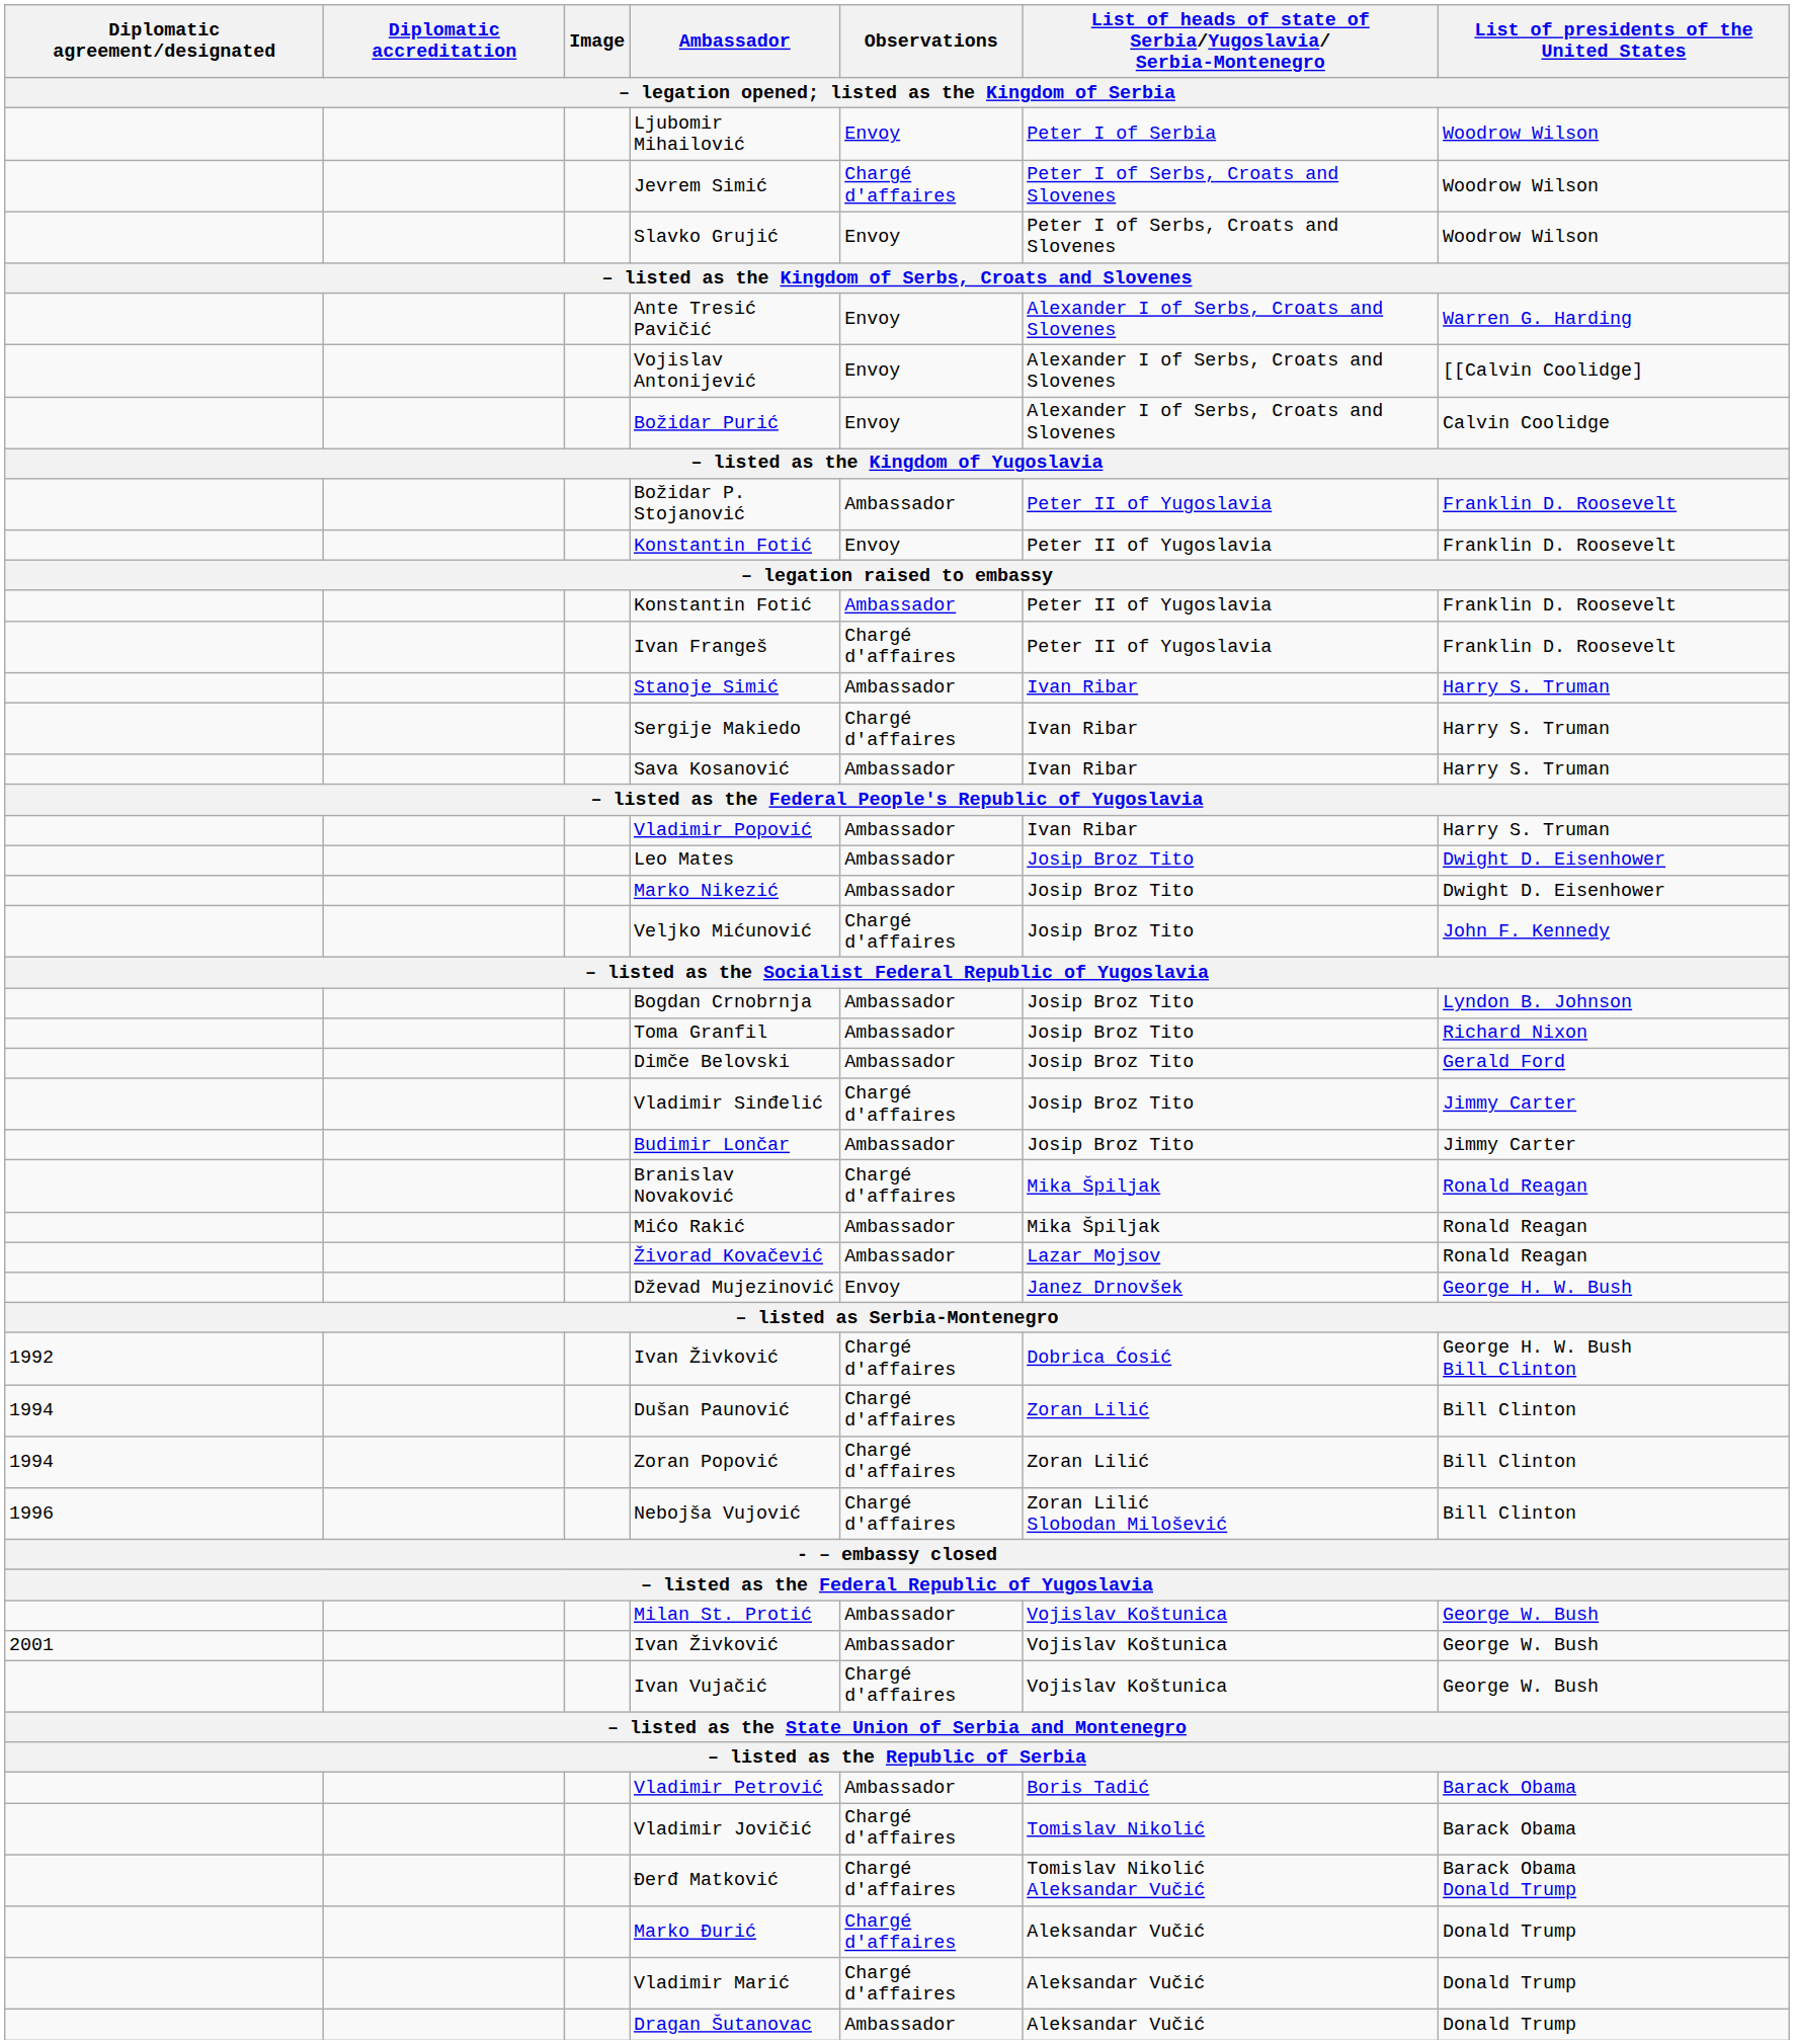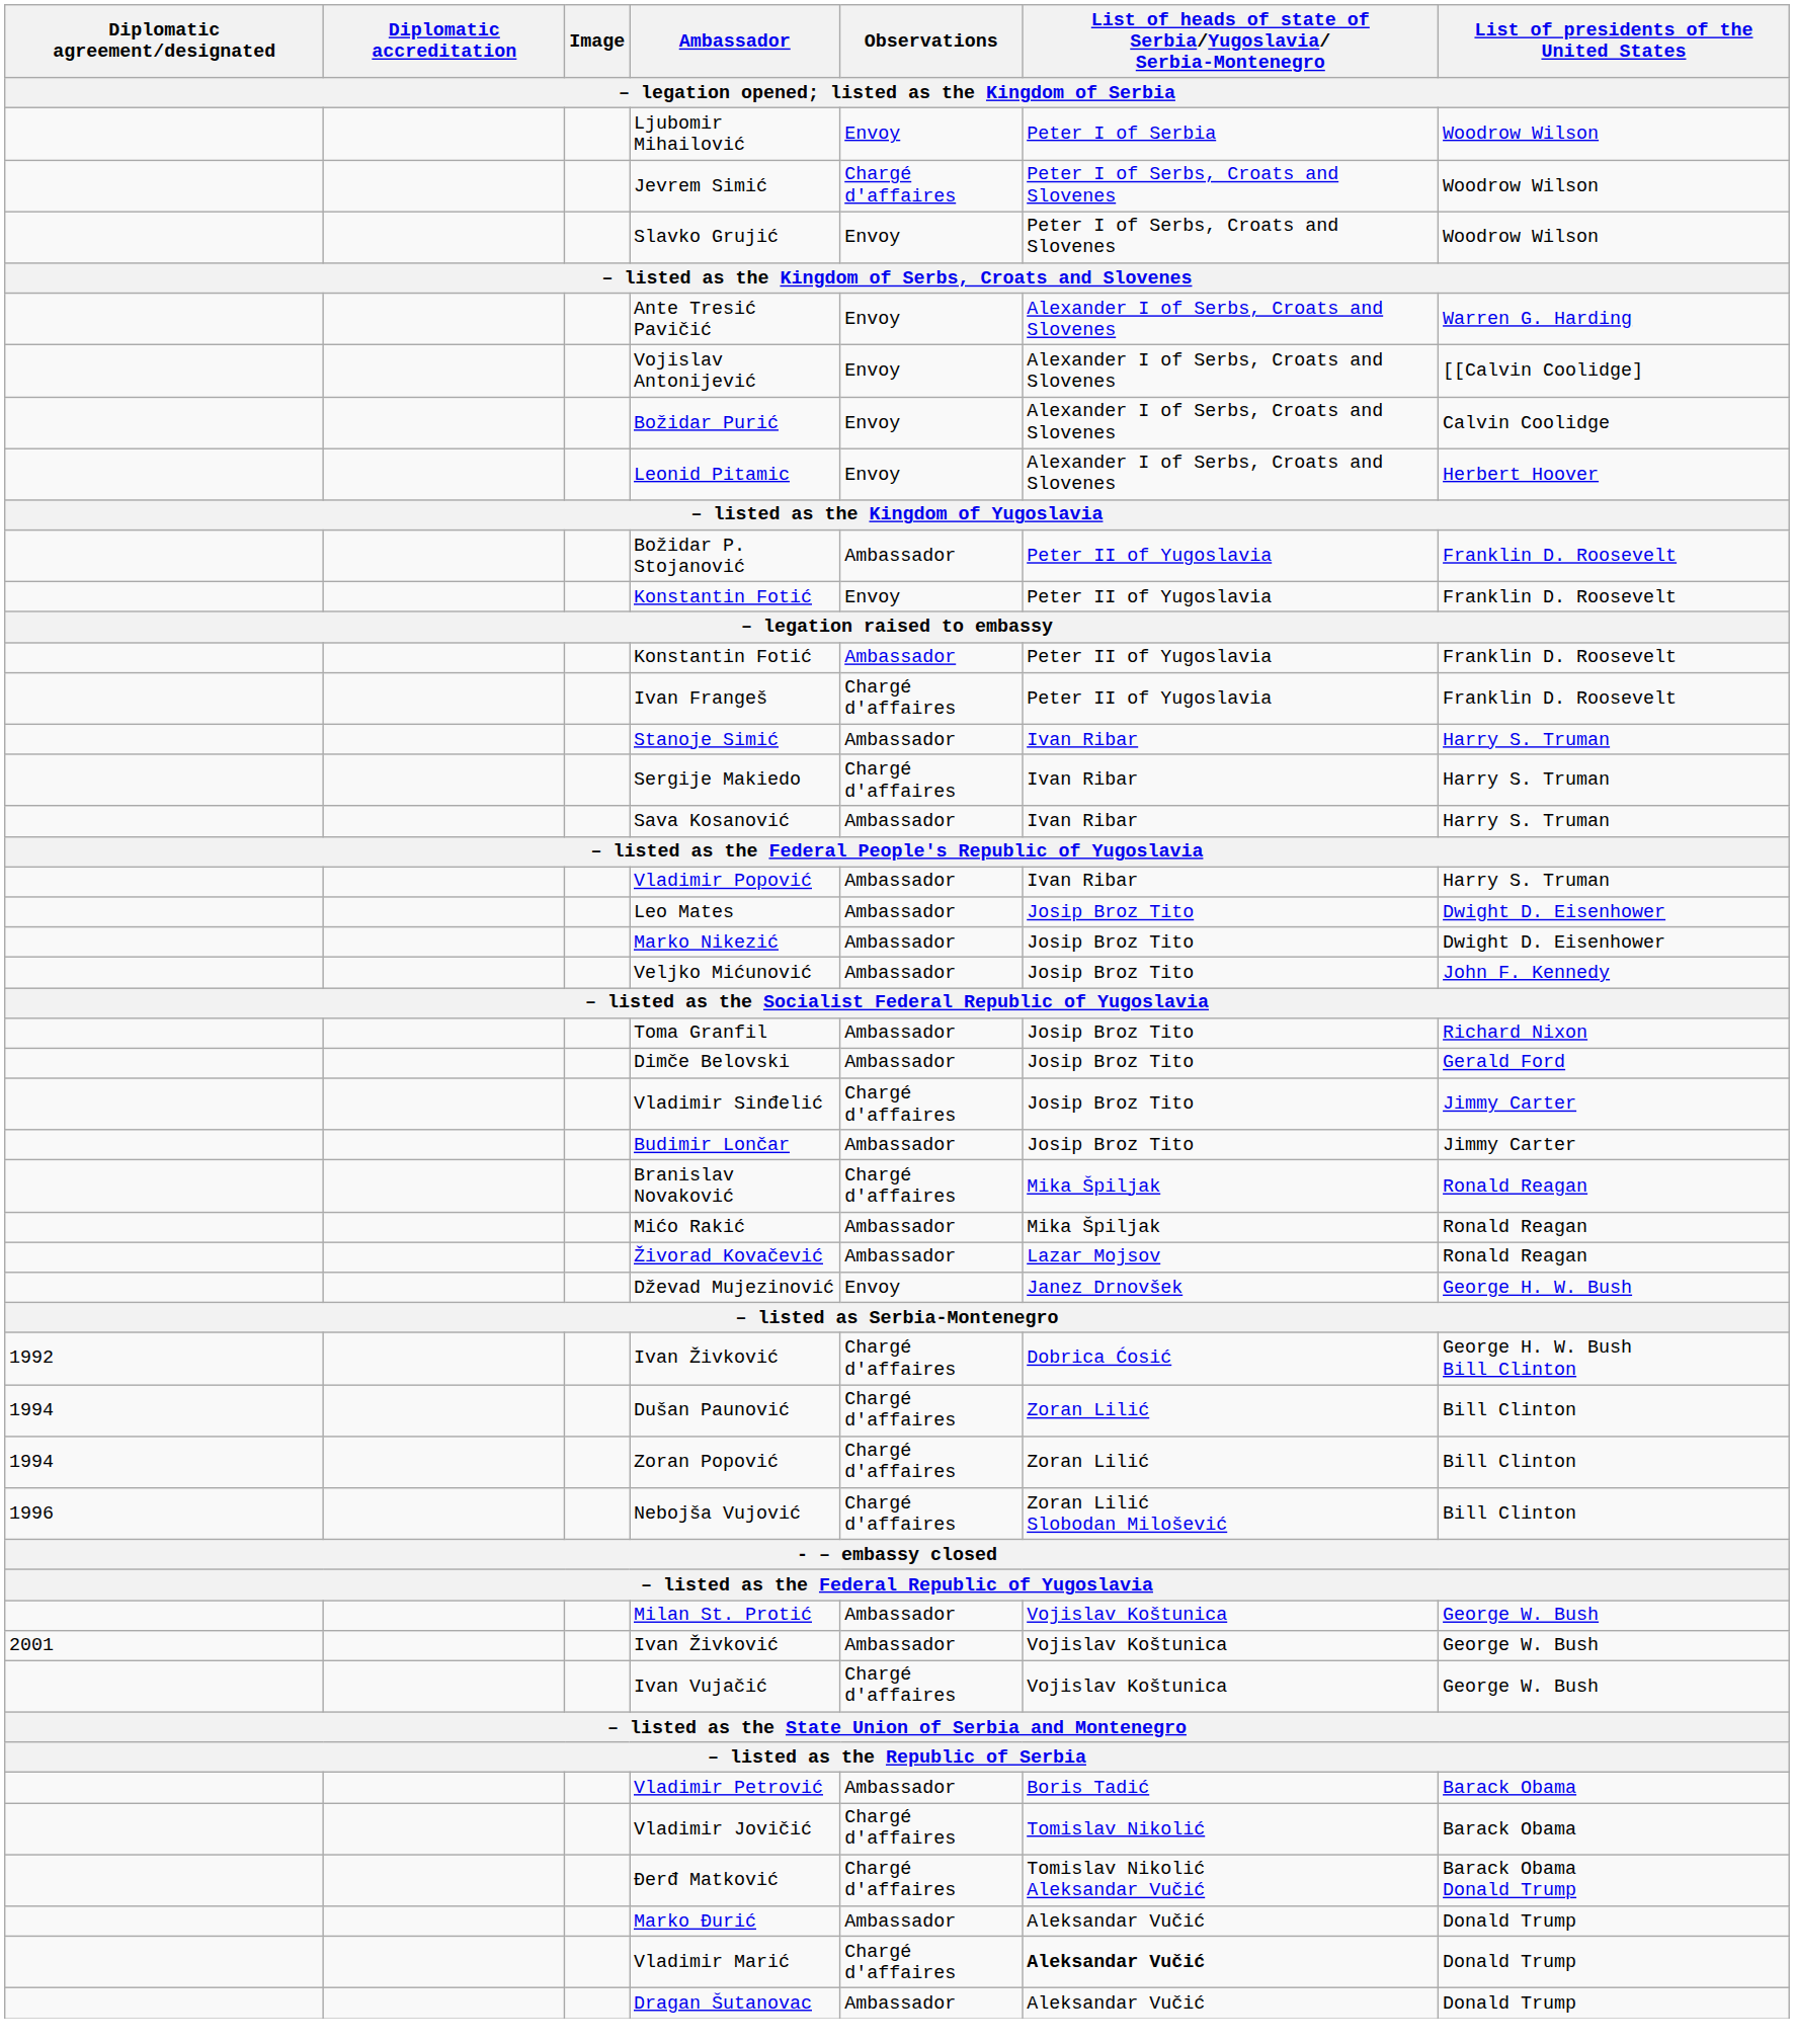+ row: Leonid Pitamic | Envoy | Alexander I of Serbs, Croats and Slovenes | Herbert Hoover
Veljko Mićunović | Observations: Chargé d'affaires -> Ambassador
- row: Bogdan Crnobrnja | Ambassador | Josip Broz Tito | Lyndon B. Johnson
Marko Đurić | Observations: Chargé d'affaires -> Ambassador
Vladimir Marić | column 6: normal -> bold
